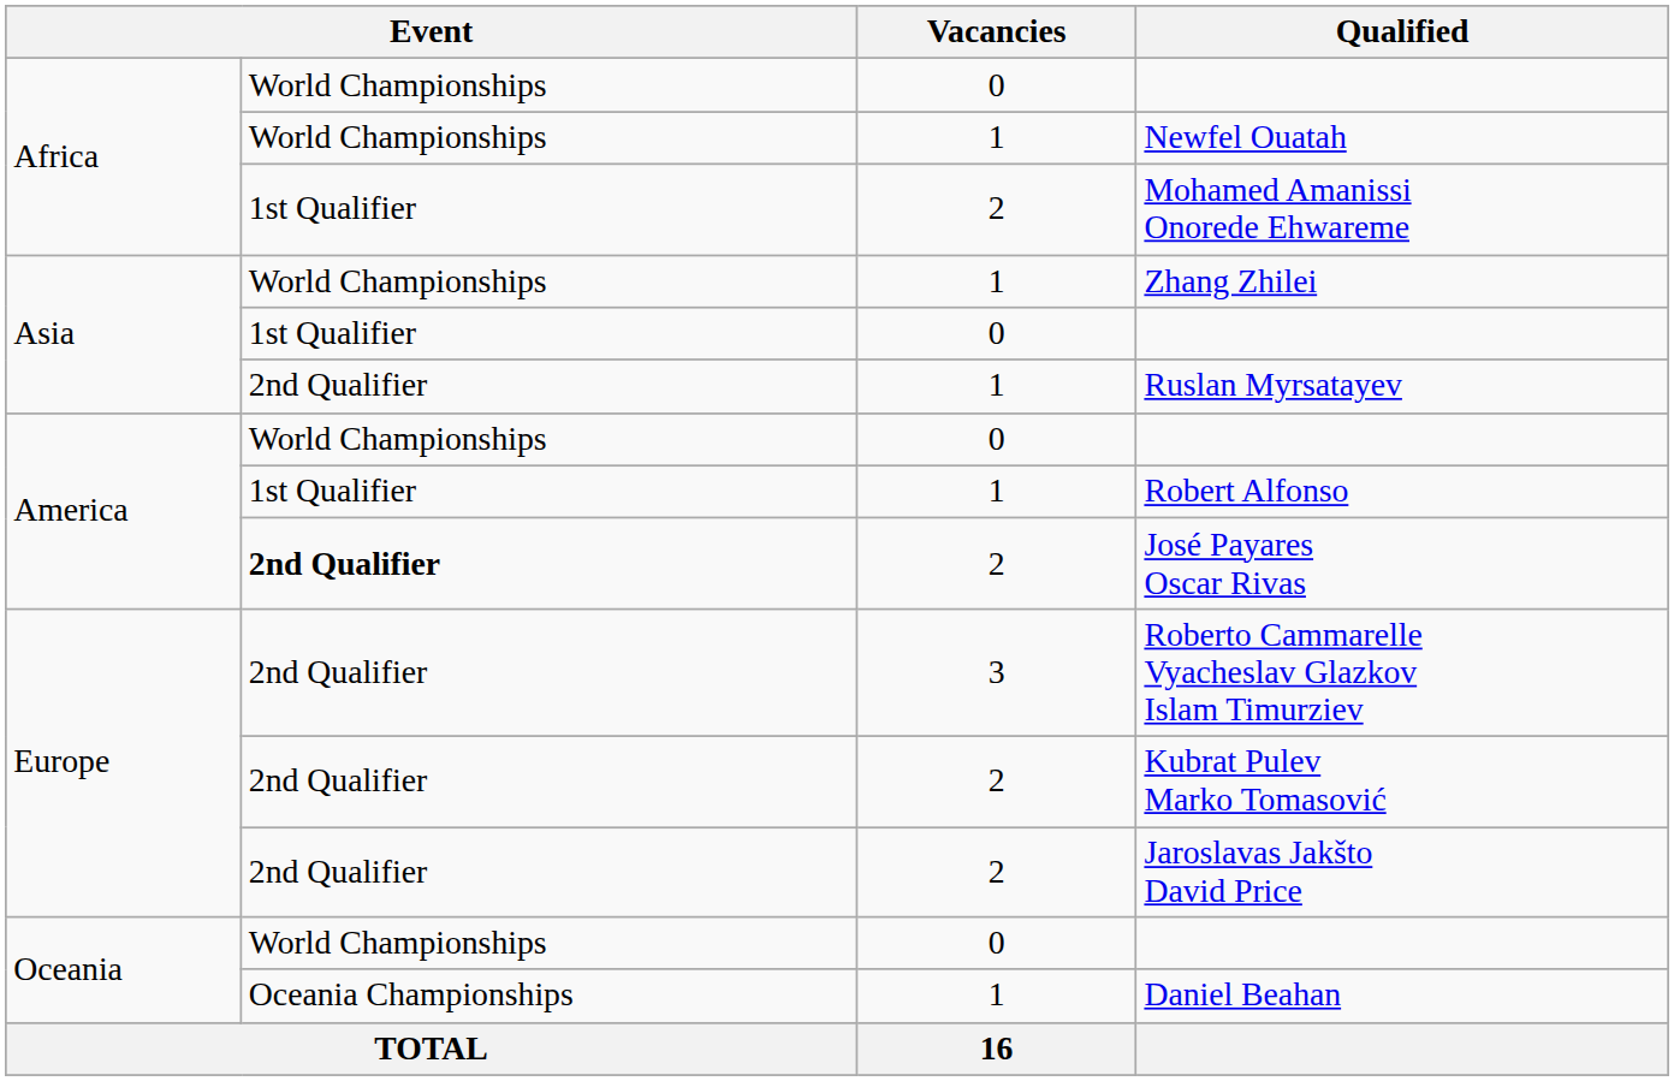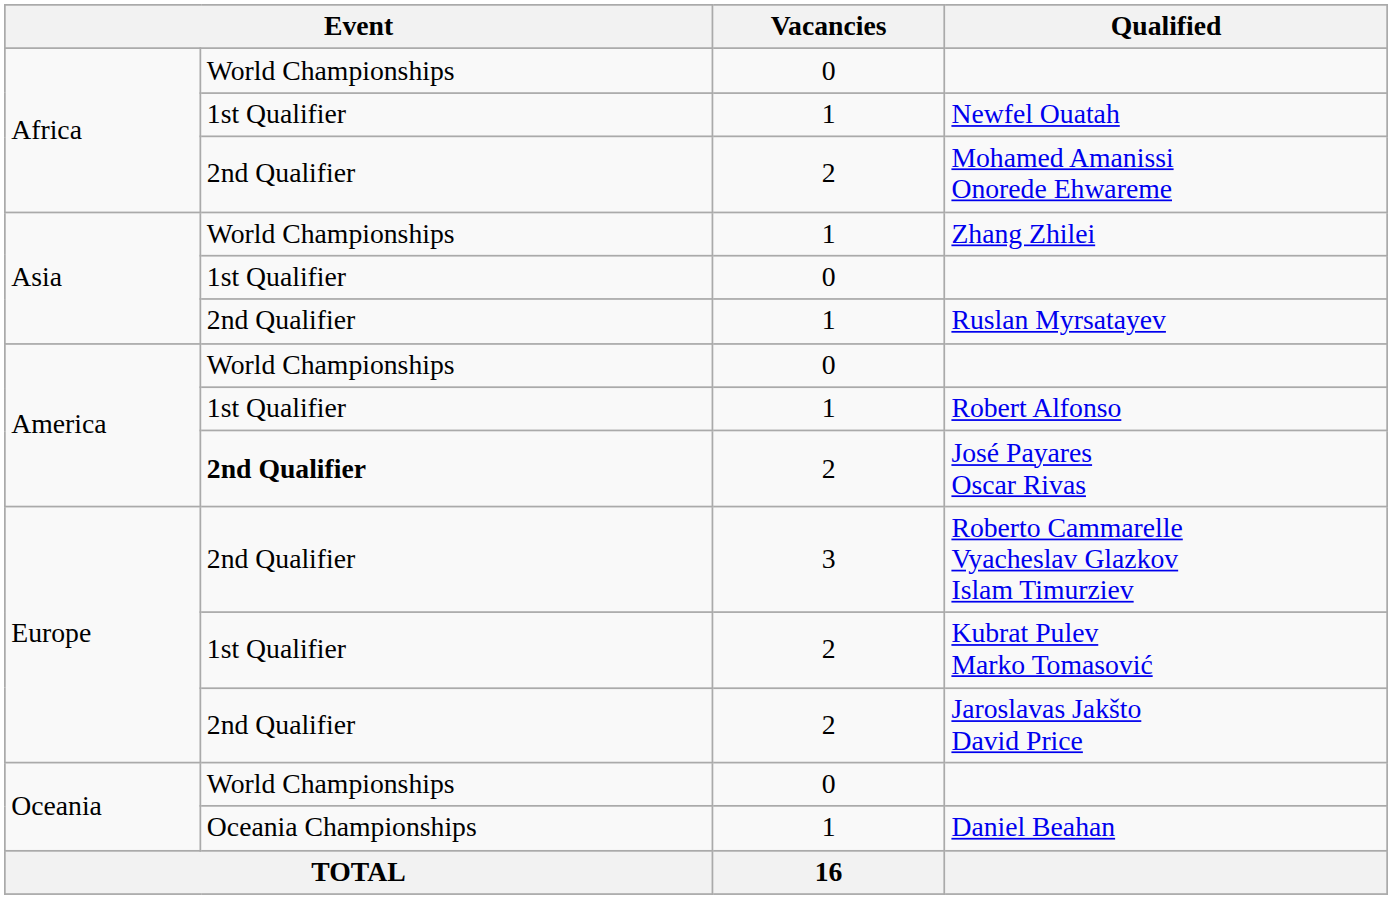Newfel Ouatah | column 2: World Championships -> 1st Qualifier
Mohamed Amanissi Onorede Ehwareme | column 2: 1st Qualifier -> 2nd Qualifier
Kubrat Pulev Marko Tomasović | column 2: 2nd Qualifier -> 1st Qualifier
